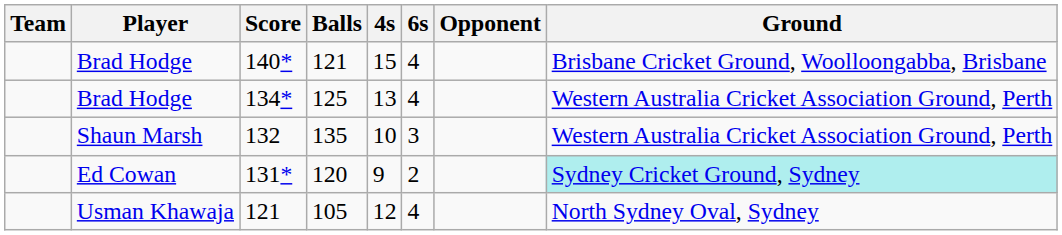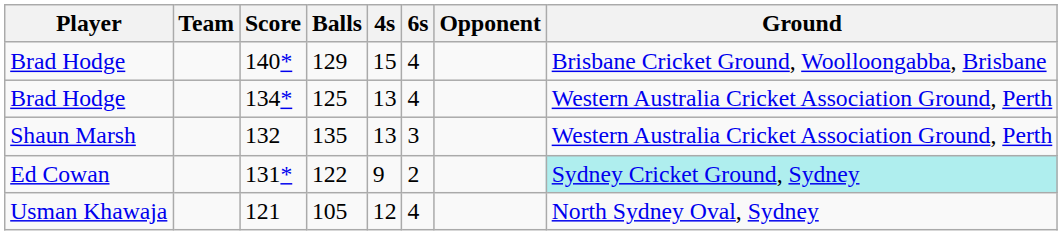columns swapped: Player <-> Team
140* | Balls: 121 -> 129
132 | 4s: 10 -> 13
131* | Balls: 120 -> 122
